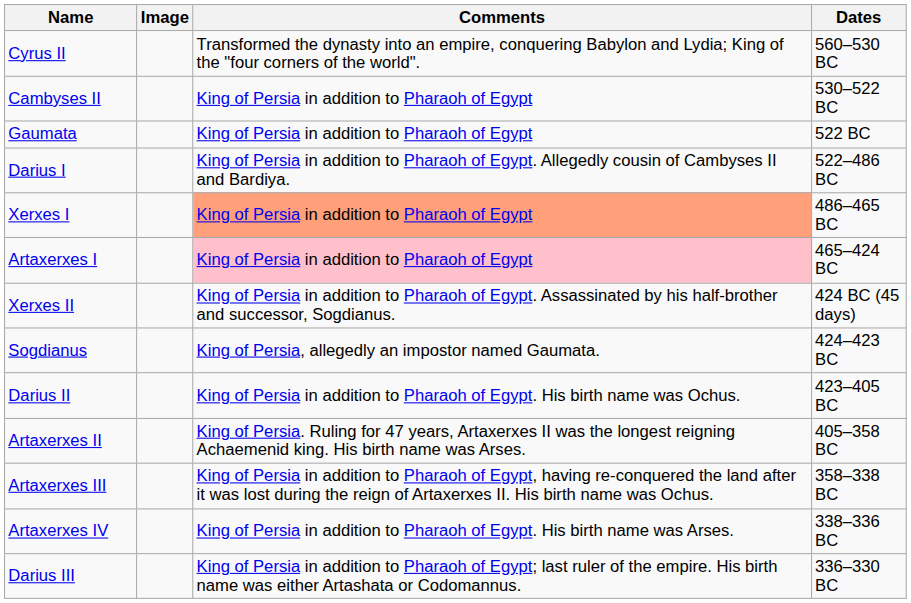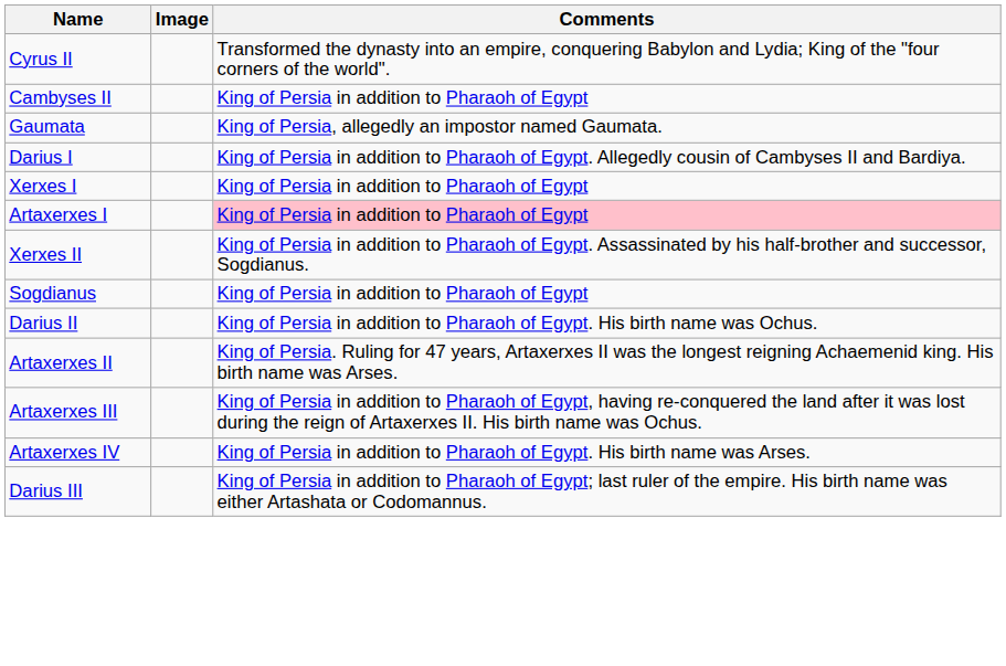- column: Dates | 560–530 BC | 530–522 BC | 522 BC | 522–486 BC | 486–465 BC | 465–424 BC | 424 BC (45 days) | 424–423 BC | 423–405 BC | 405–358 BC | 358–338 BC | 338–336 BC | 336–330 BC
Gaumata | Comments: King of Persia in addition to Pharaoh of Egypt -> King of Persia, allegedly an impostor named Gaumata.
Xerxes I | Comments: lightsalmon background -> no background
Sogdianus | Comments: King of Persia, allegedly an impostor named Gaumata. -> King of Persia in addition to Pharaoh of Egypt
